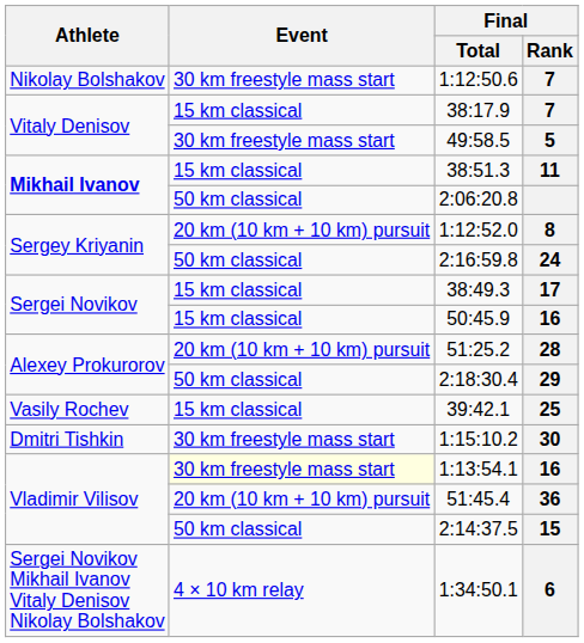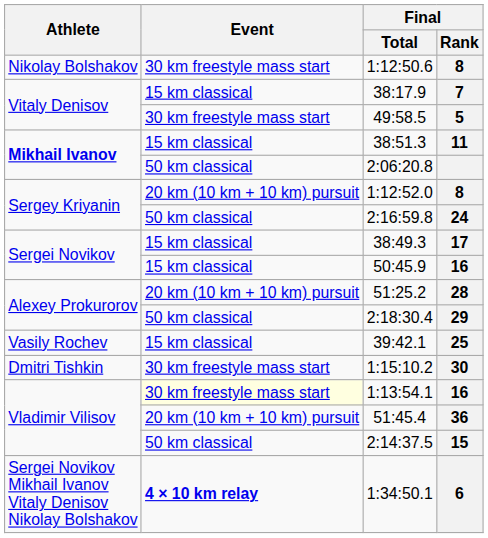1:12:50.6 | Final / Rank: 7 -> 8
1:34:50.1 | Event: normal -> bold
